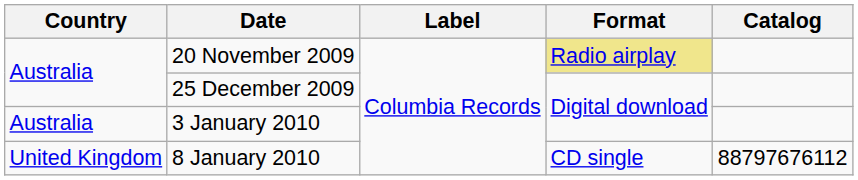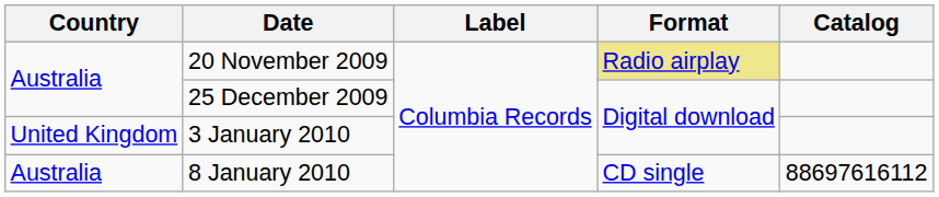3 January 2010 | Country: Australia -> United Kingdom
8 January 2010 | Country: United Kingdom -> Australia
8 January 2010 | Catalog: 88797676112 -> 88697616112
